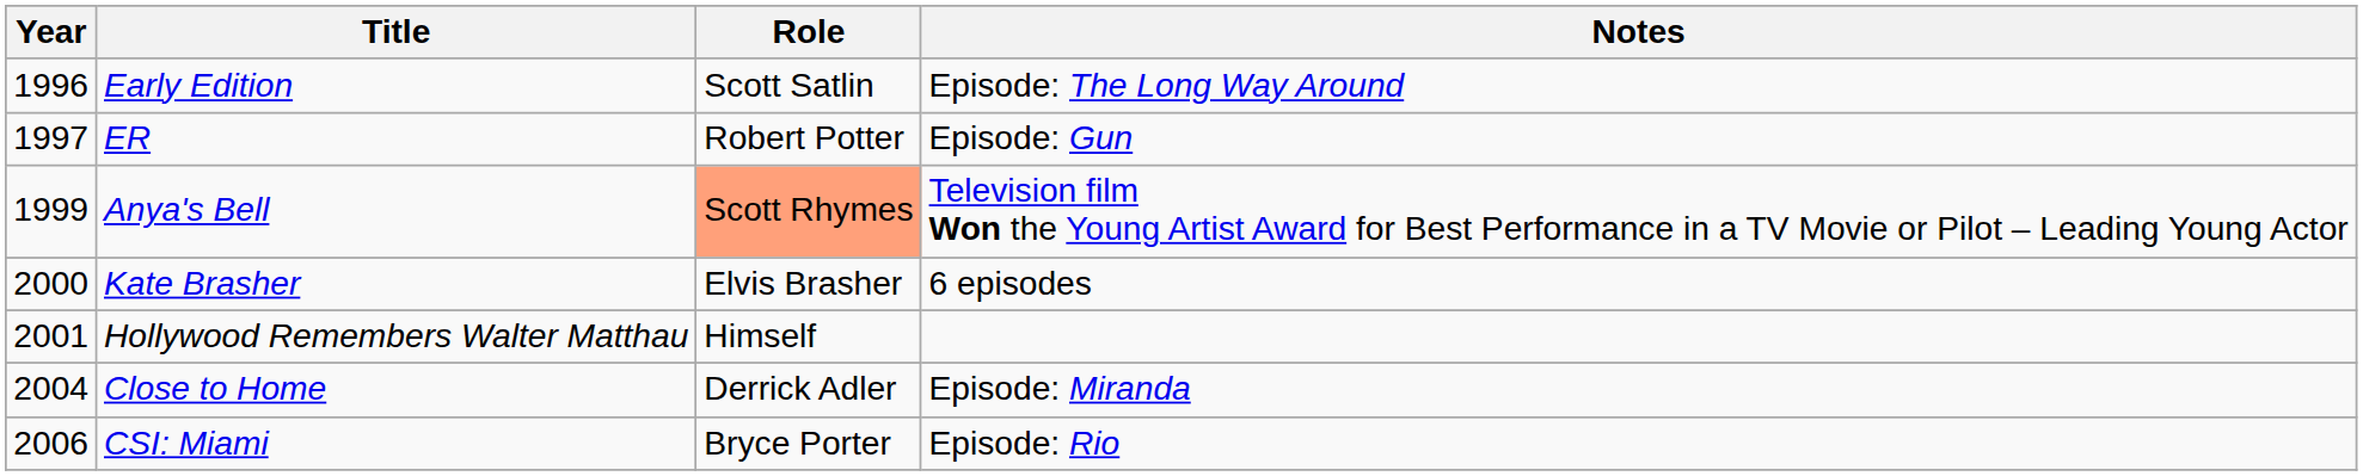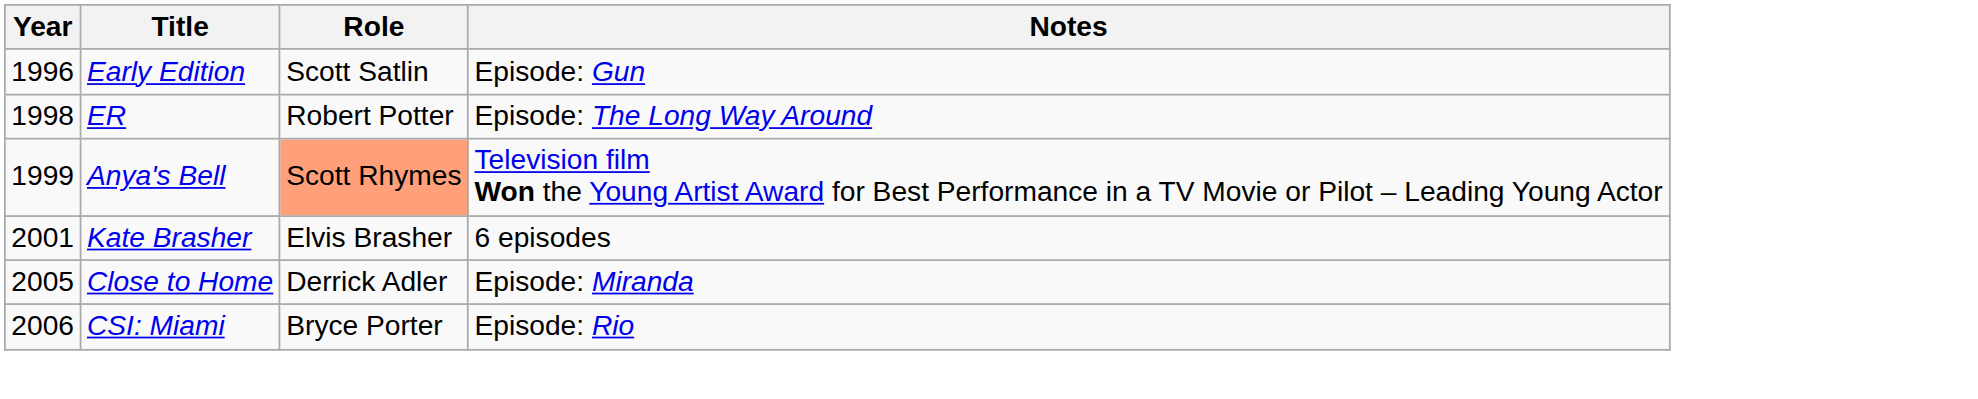Early Edition | Notes: Episode: The Long Way Around -> Episode: Gun
ER | Year: 1997 -> 1998
ER | Notes: Episode: Gun -> Episode: The Long Way Around
Kate Brasher | Year: 2000 -> 2001
- row: 2001 | Hollywood Remembers Walter Matthau | Himself
Close to Home | Year: 2004 -> 2005
